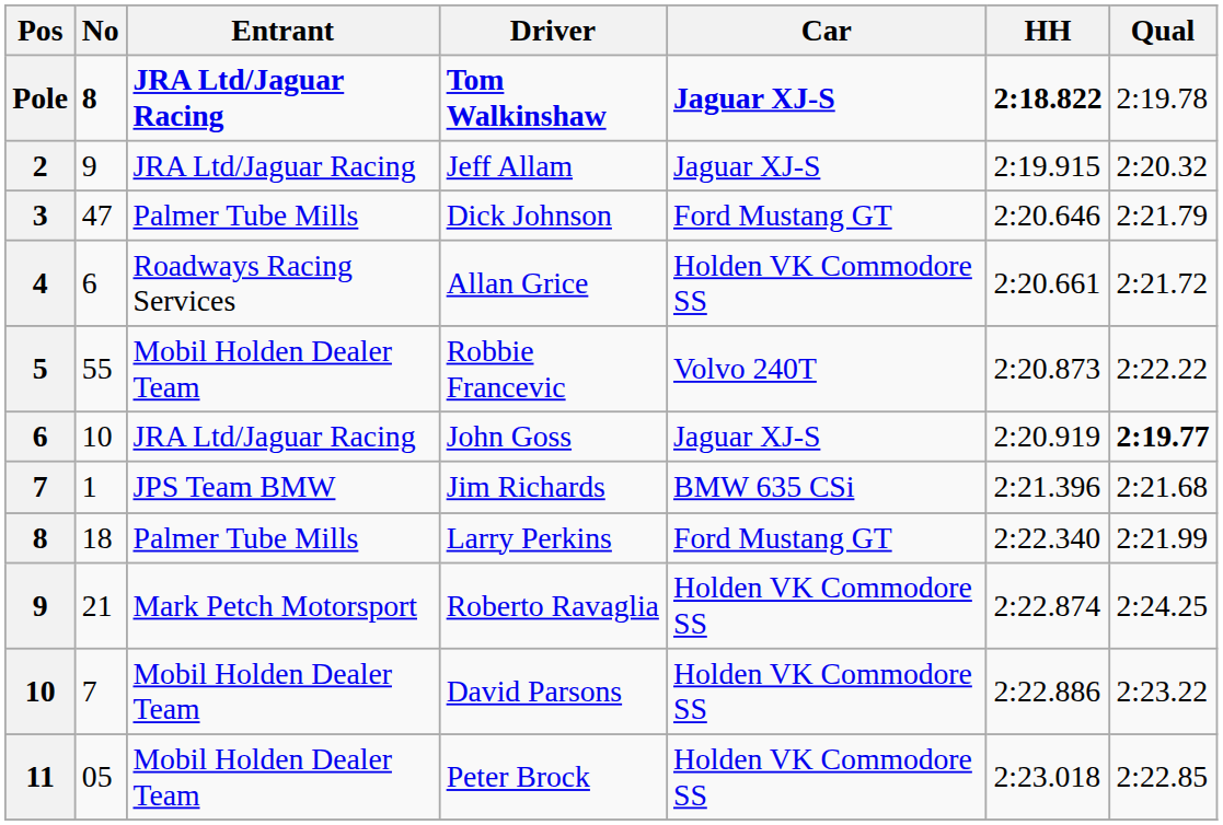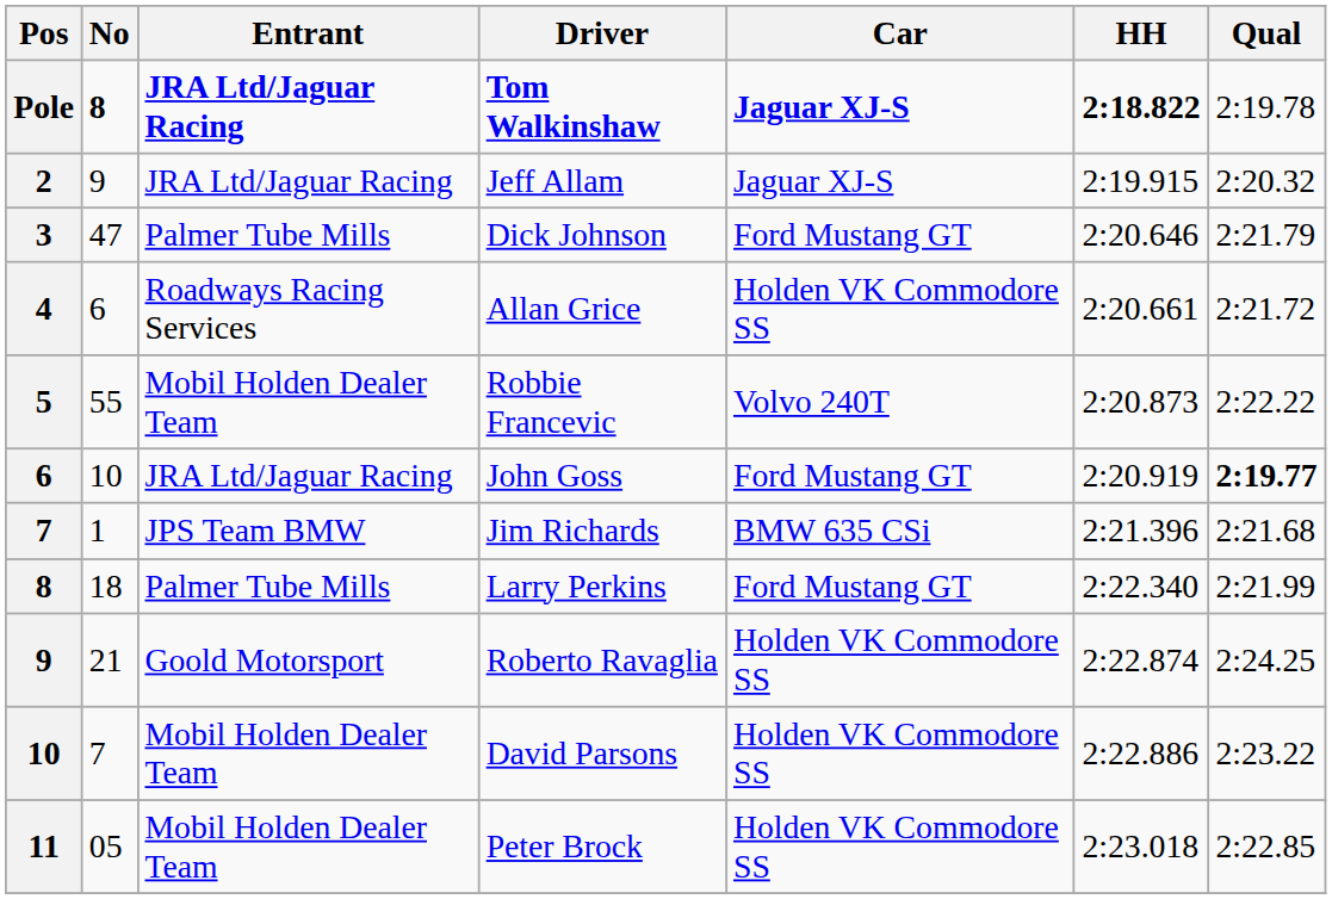John Goss | Car: Jaguar XJ-S -> Ford Mustang GT
Roberto Ravaglia | Entrant: Mark Petch Motorsport -> Goold Motorsport
